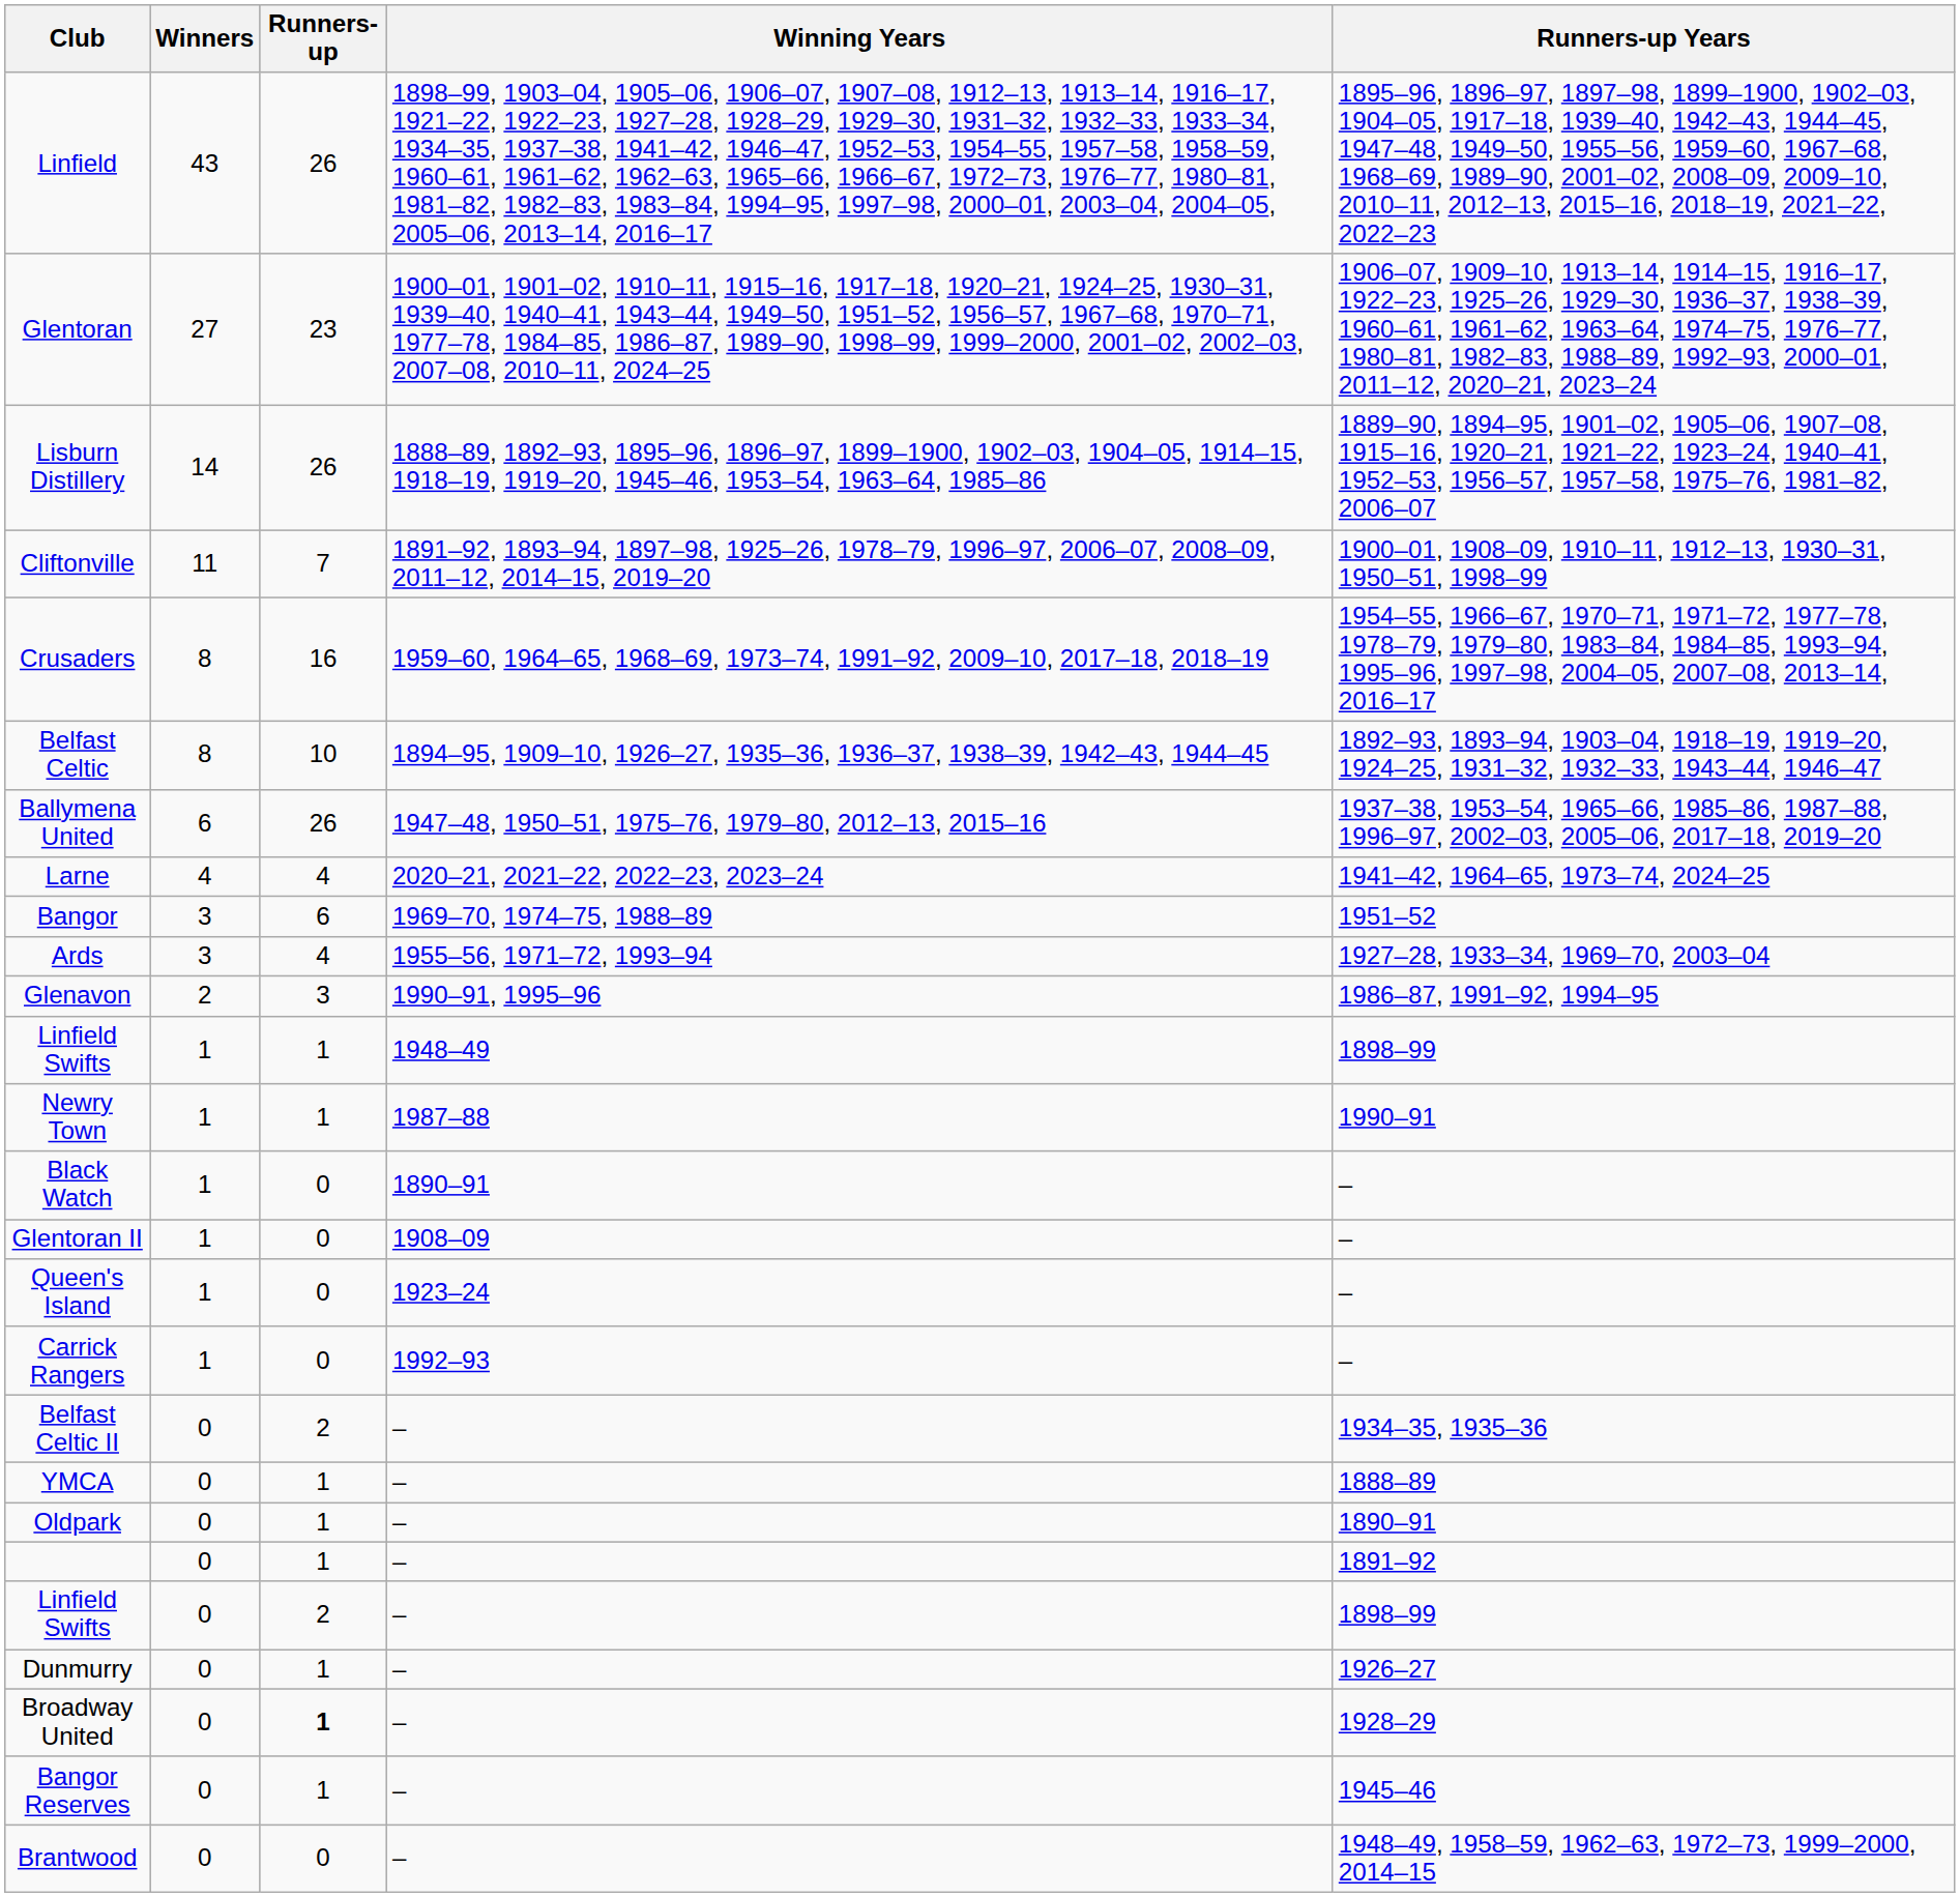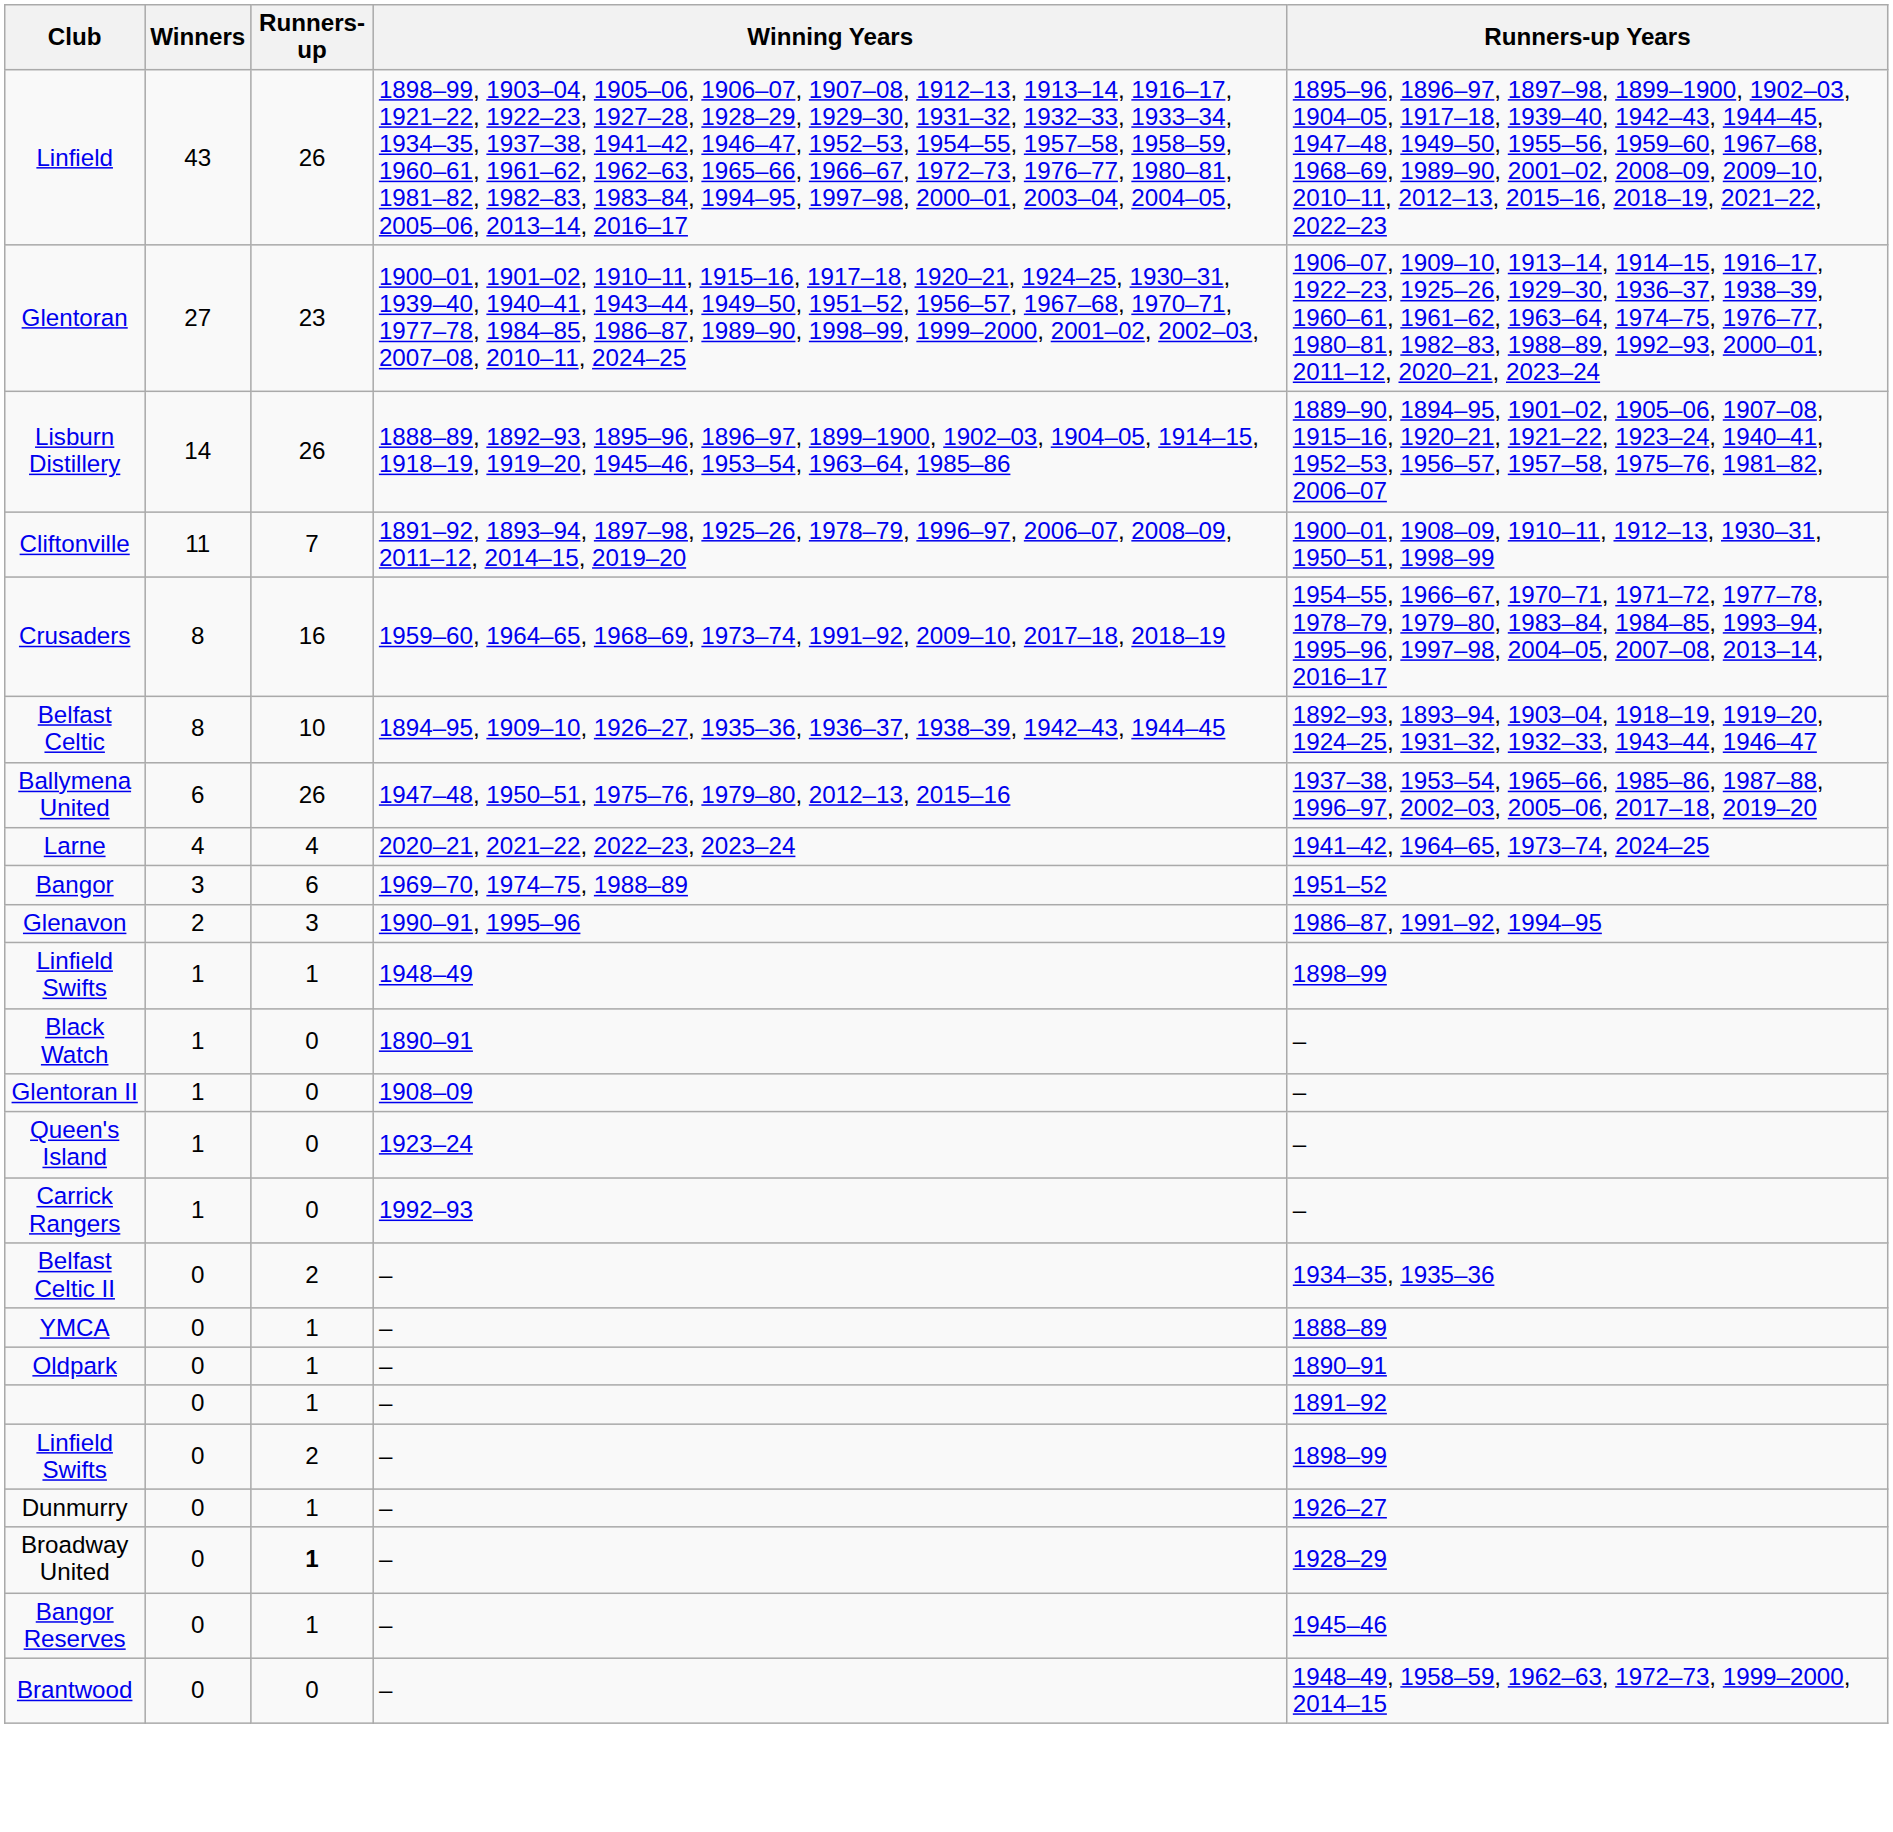- row: Ards | 3 | 4 | 1955–56, 1971–72, 1993–94 | 1927–28, 1933–34, 1969–70, 2003–04
- row: Newry Town | 1 | 1 | 1987–88 | 1990–91
